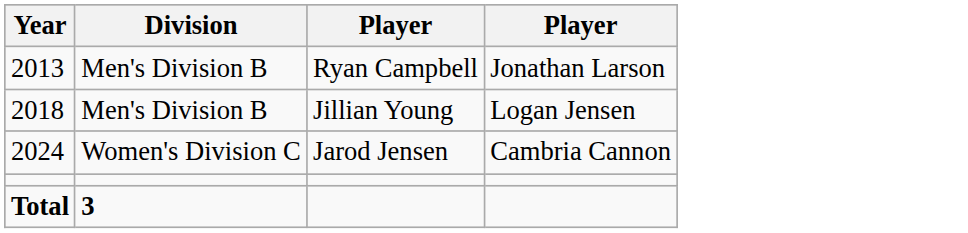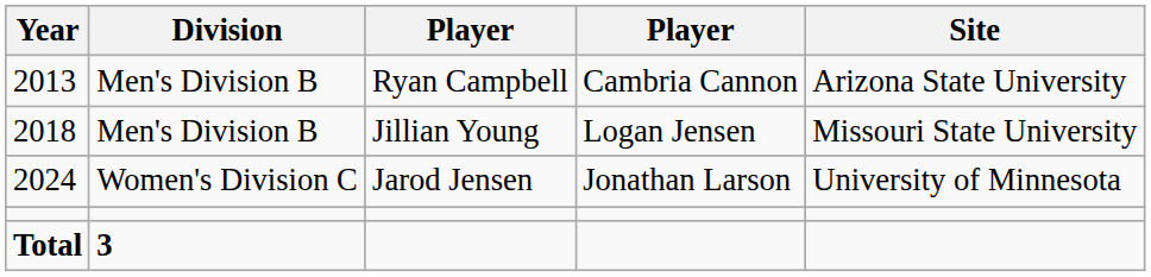+ column: Site | Arizona State University | Missouri State University | University of Minnesota
2013 | column 4: Jonathan Larson -> Cambria Cannon
2024 | column 4: Cambria Cannon -> Jonathan Larson
